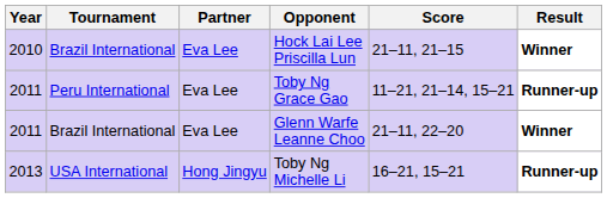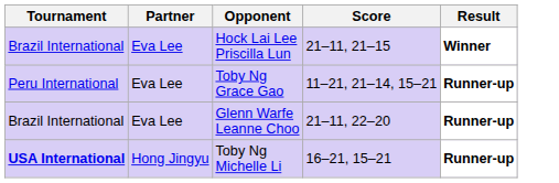- column: Year | 2010 | 2011 | 2011 | 2013
Glenn Warfe Leanne Choo | Result: Winner -> Runner-up
Toby Ng Michelle Li | Tournament: normal -> bold
